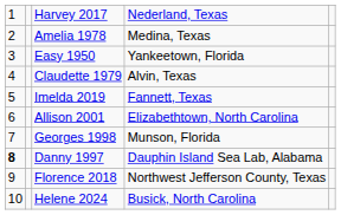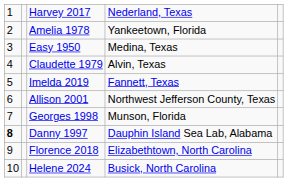Amelia 1978 | column 4: Medina, Texas -> Yankeetown, Florida
Easy 1950 | column 4: Yankeetown, Florida -> Medina, Texas
Allison 2001 | column 4: Elizabethtown, North Carolina -> Northwest Jefferson County, Texas
Florence 2018 | column 4: Northwest Jefferson County, Texas -> Elizabethtown, North Carolina
